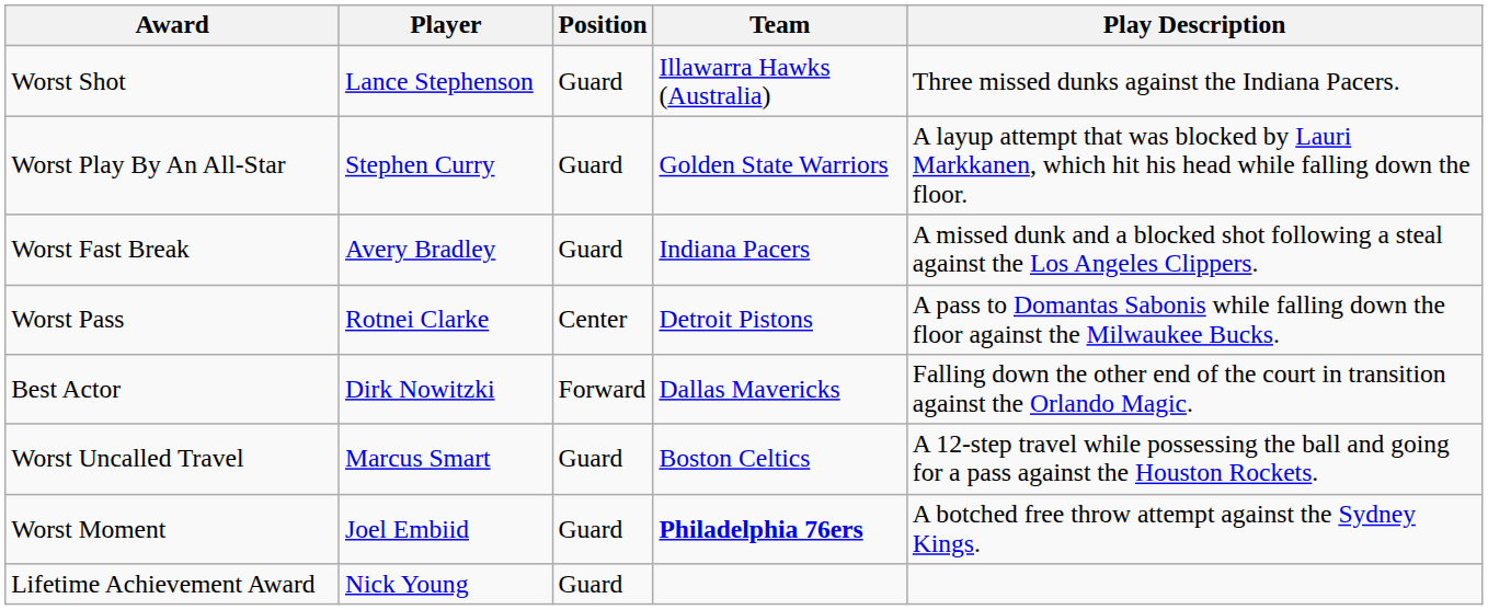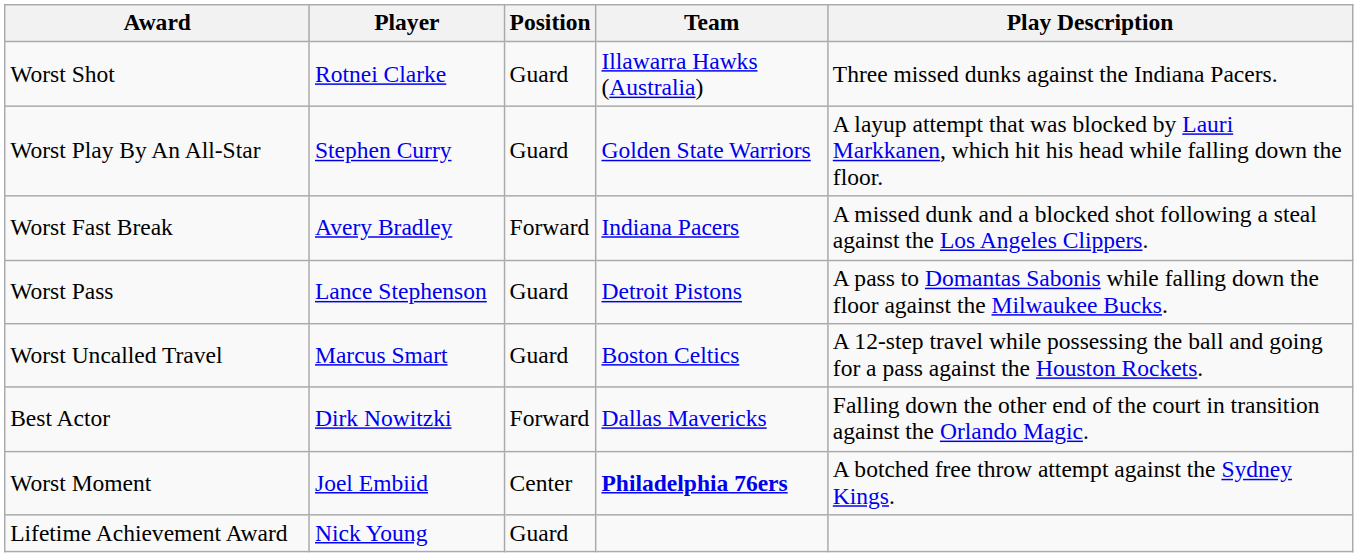Worst Shot | Player: Lance Stephenson -> Rotnei Clarke
Worst Fast Break | Position: Guard -> Forward
Worst Pass | Player: Rotnei Clarke -> Lance Stephenson
Worst Pass | Position: Center -> Guard
rows swapped: Best Actor <-> Worst Uncalled Travel
Worst Moment | Position: Guard -> Center
